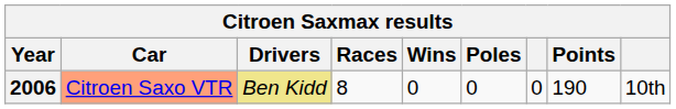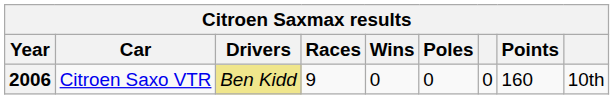2006 | Car: lightsalmon background -> no background
2006 | Races: 8 -> 9
2006 | Points: 190 -> 160
